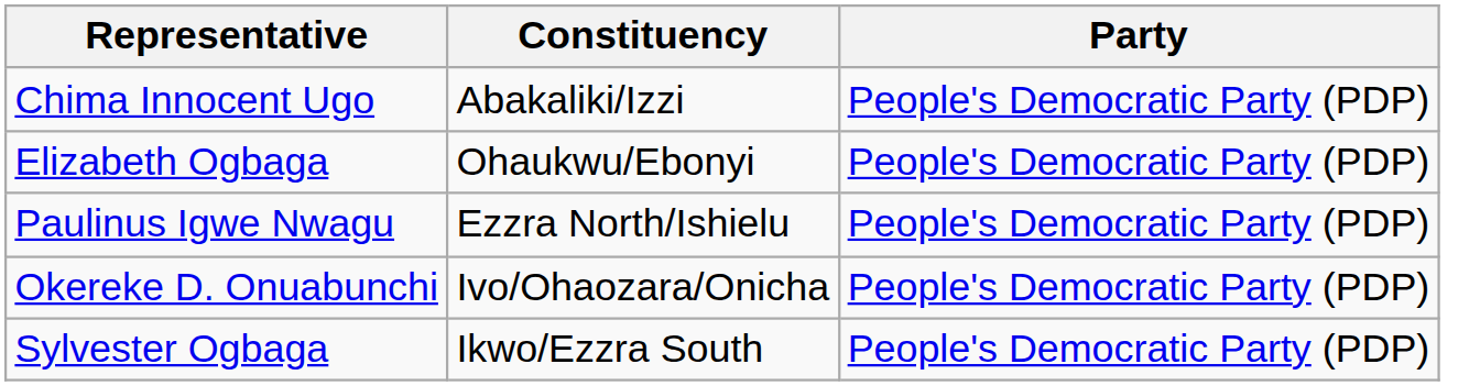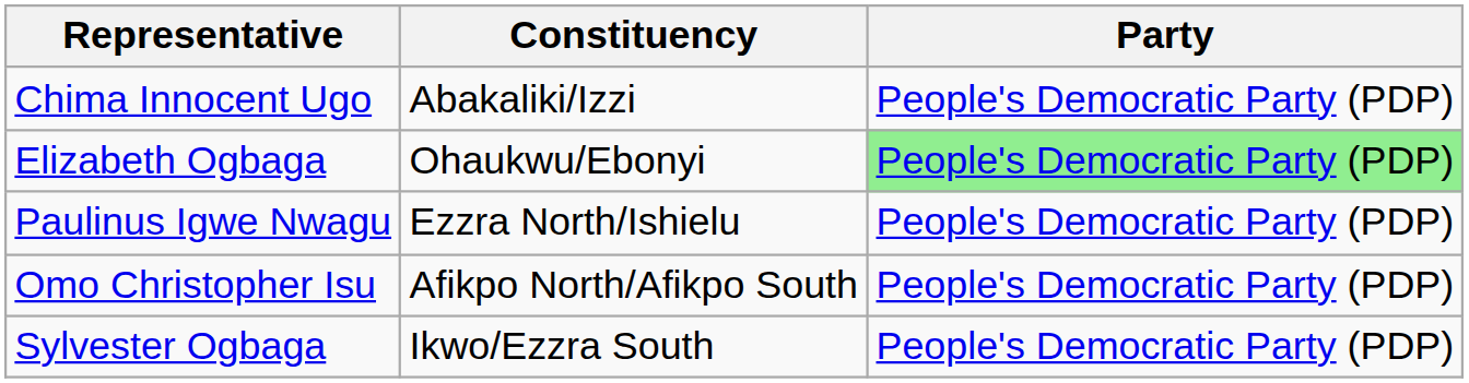Elizabeth Ogbaga | Party: no background -> lightgreen background
- row: Okereke D. Onuabunchi | Ivo/Ohaozara/Onicha | People's Democratic Party (PDP)
+ row: Omo Christopher Isu | Afikpo North/Afikpo South | People's Democratic Party (PDP)
